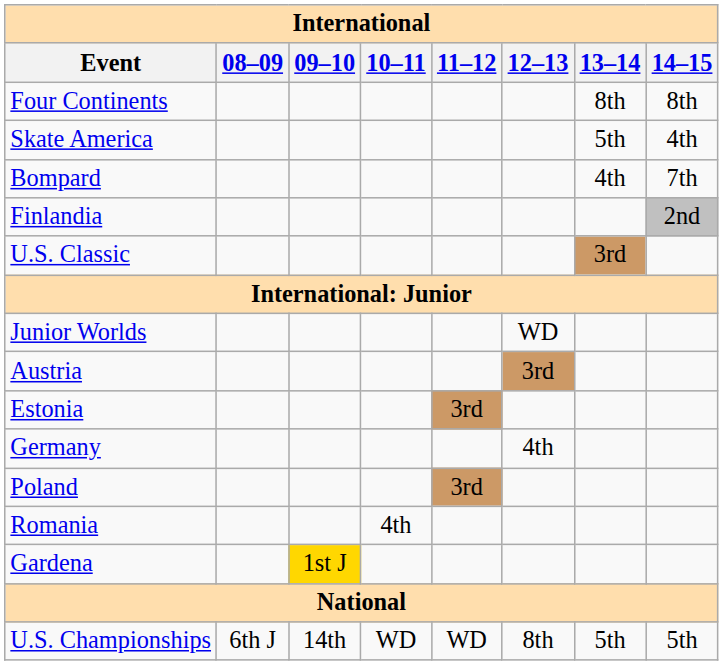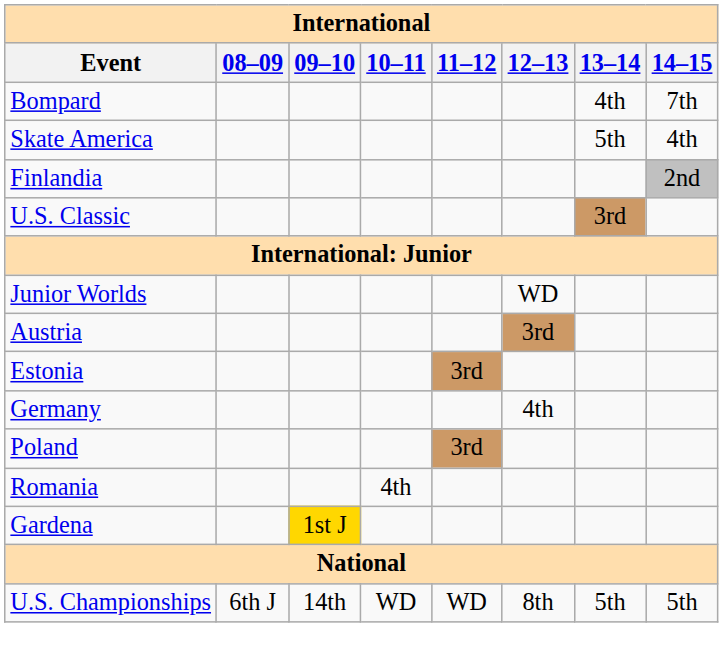- row: Four Continents | 8th | 8th
rows swapped: Bompard <-> Skate America
